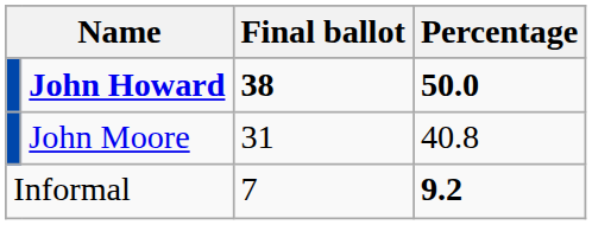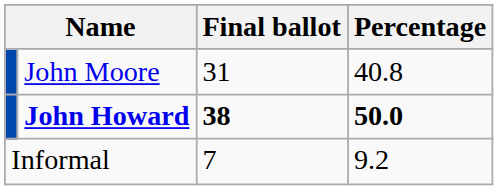rows swapped: John Howard <-> John Moore
Informal | Percentage: bold -> normal
